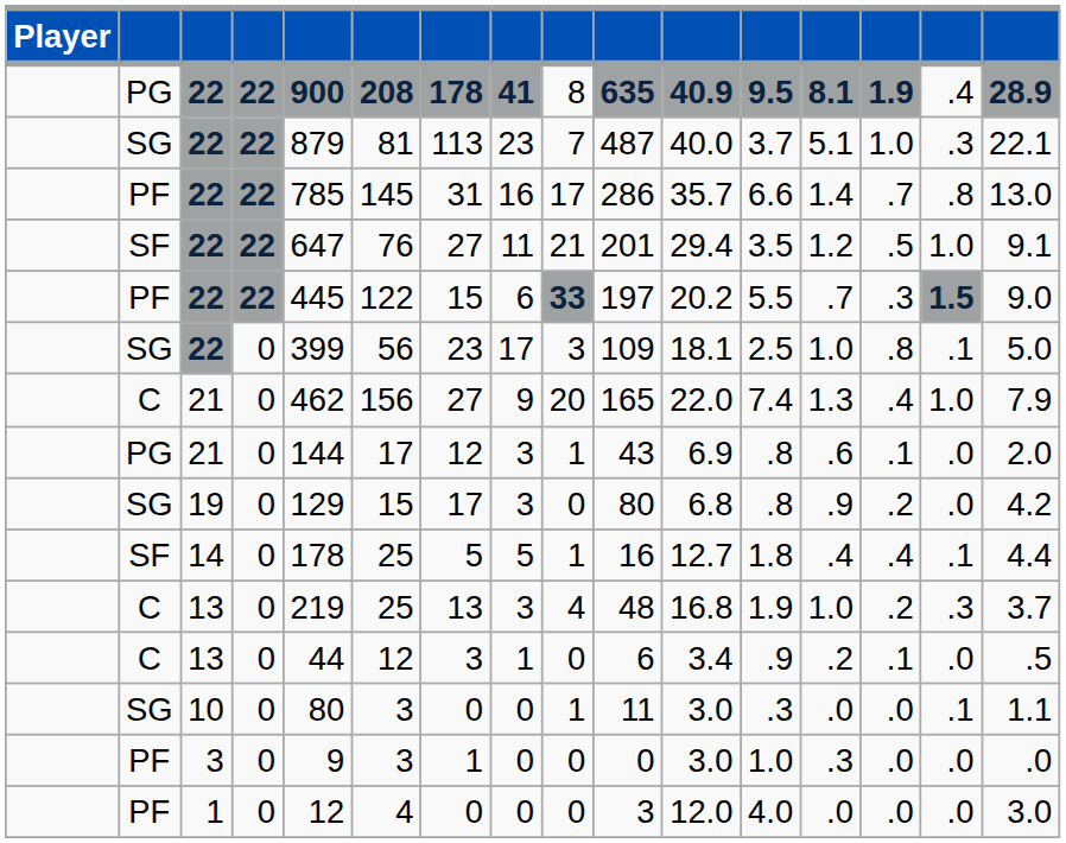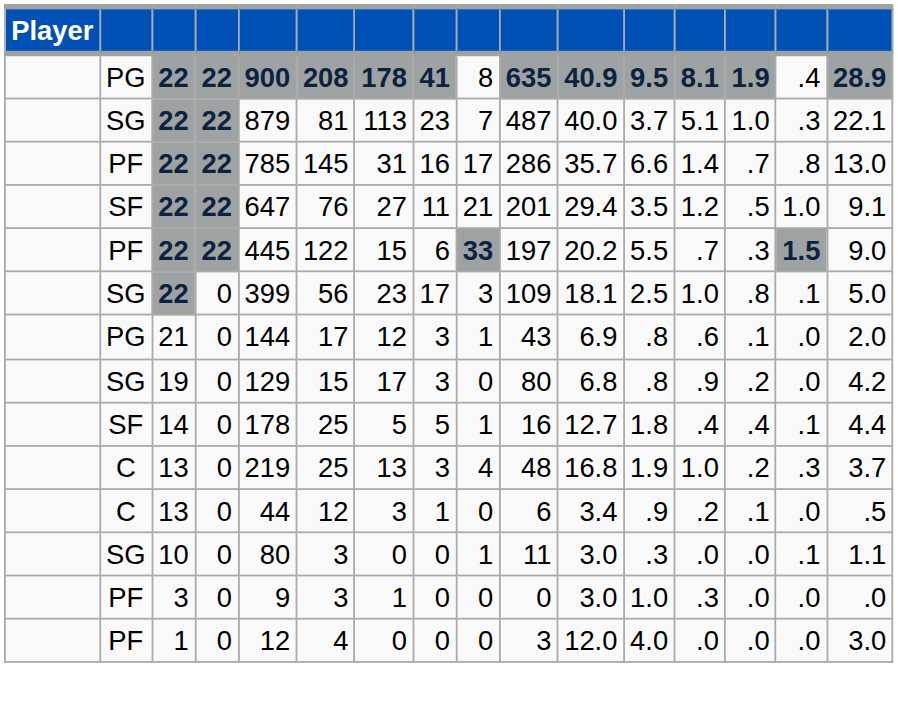- row: C | 21 | 0 | 462 | 156 | 27 | 9 | 20 | 165 | 22.0 | 7.4 | 1.3 | .4 | 1.0 | 7.9
